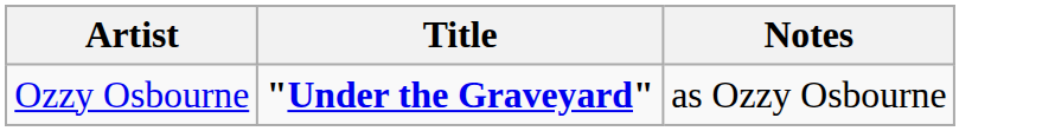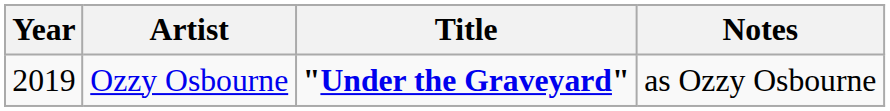+ column: Year | 2019
